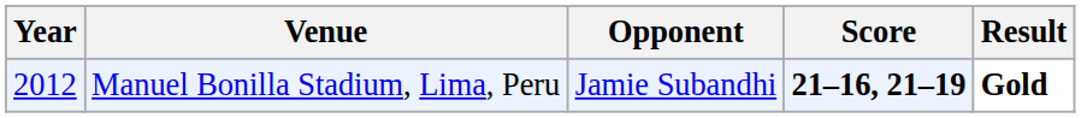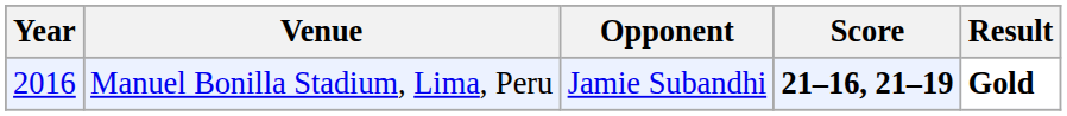Manuel Bonilla Stadium, Lima, Peru | Year: 2012 -> 2016
